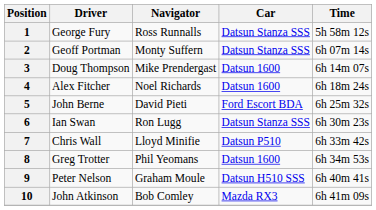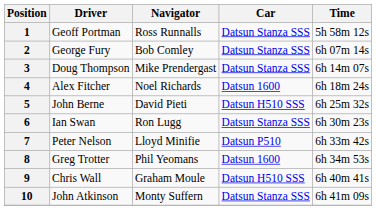1 | Driver: George Fury -> Geoff Portman
2 | Driver: Geoff Portman -> George Fury
2 | Navigator: Monty Suffern -> Bob Comley
3 | Car: Datsun 1600 -> Datsun Stanza SSS
5 | Car: Ford Escort BDA -> Datsun H510 SSS
7 | Driver: Chris Wall -> Peter Nelson
9 | Driver: Peter Nelson -> Chris Wall
10 | Navigator: Bob Comley -> Monty Suffern
10 | Car: Mazda RX3 -> Datsun Stanza SSS
